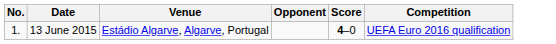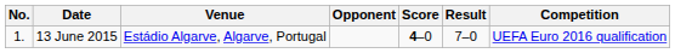+ column: Result | 7–0
